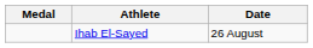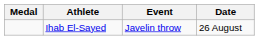+ column: Event | Javelin throw
